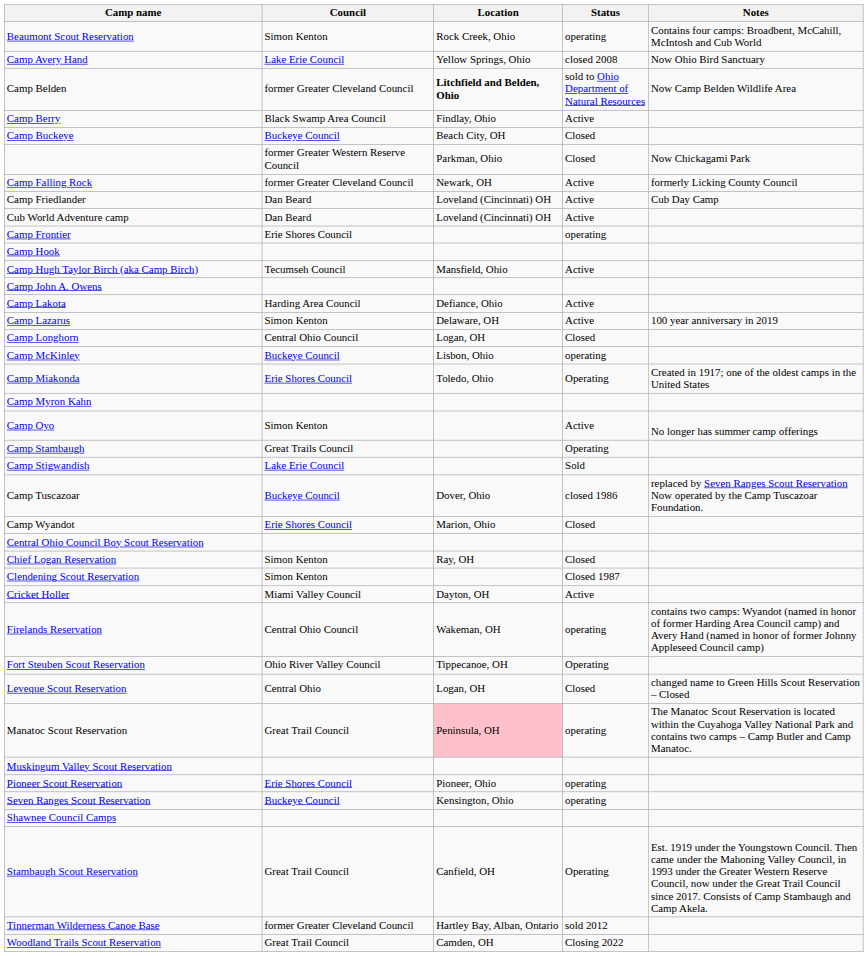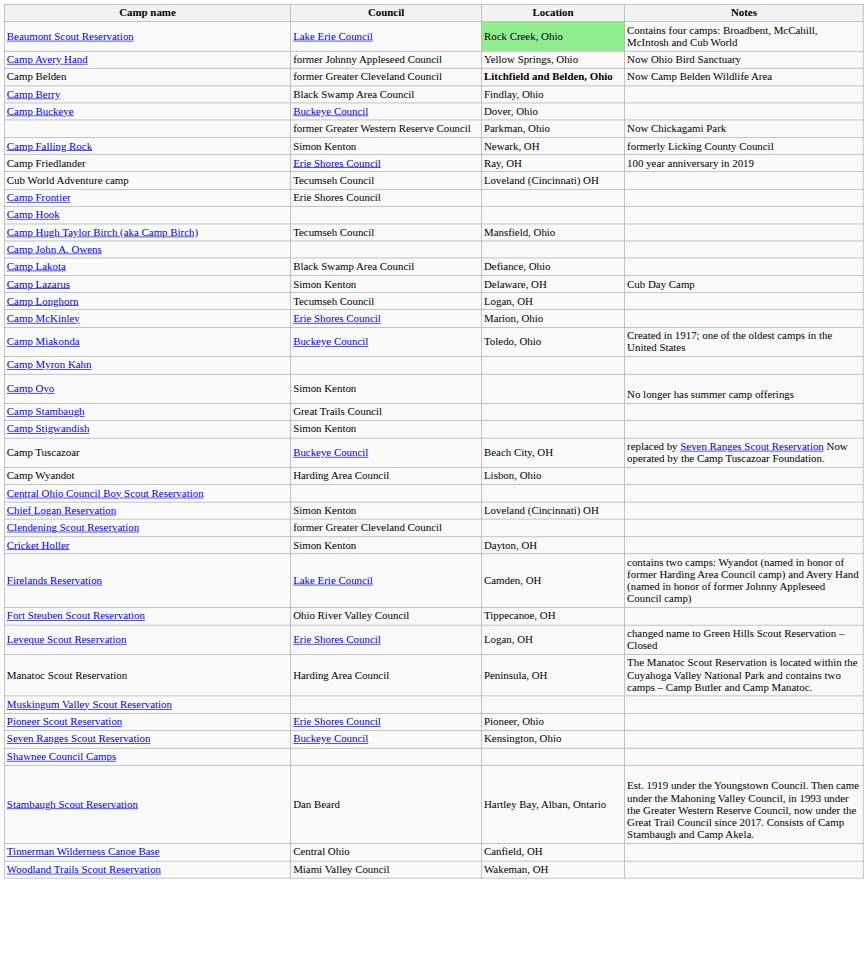- column: Status | operating | closed 2008 | sold to Ohio Department of Natural Resources | Active | Closed | Closed | Active | Active | Active | operating | Active | Active | Active | Closed | operating | Operating | Active | Operating | Sold | closed 1986 | Closed | Closed | Closed 1987 | Active | operating | Operating | Closed | operating | operating | operating | Operating | sold 2012 | Closing 2022
Beaumont Scout Reservation | Council: Simon Kenton -> Lake Erie Council
Beaumont Scout Reservation | Location: no background -> lightgreen background
Camp Avery Hand | Council: Lake Erie Council -> former Johnny Appleseed Council
Camp Buckeye | Location: Beach City, OH -> Dover, Ohio
Camp Falling Rock | Council: former Greater Cleveland Council -> Simon Kenton
Camp Friedlander | Council: Dan Beard -> Erie Shores Council
Camp Friedlander | Location: Loveland (Cincinnati) OH -> Ray, OH
Camp Friedlander | Notes: Cub Day Camp -> 100 year anniversary in 2019
Cub World Adventure camp | Council: Dan Beard -> Tecumseh Council
Camp Lakota | Council: Harding Area Council -> Black Swamp Area Council
Camp Lazarus | Notes: 100 year anniversary in 2019 -> Cub Day Camp
Camp Longhorn | Council: Central Ohio Council -> Tecumseh Council
Camp McKinley | Council: Buckeye Council -> Erie Shores Council
Camp McKinley | Location: Lisbon, Ohio -> Marion, Ohio
Camp Miakonda | Council: Erie Shores Council -> Buckeye Council
Camp Stigwandish | Council: Lake Erie Council -> Simon Kenton
Camp Tuscazoar | Location: Dover, Ohio -> Beach City, OH
Camp Wyandot | Council: Erie Shores Council -> Harding Area Council
Camp Wyandot | Location: Marion, Ohio -> Lisbon, Ohio
Chief Logan Reservation | Location: Ray, OH -> Loveland (Cincinnati) OH
Clendening Scout Reservation | Council: Simon Kenton -> former Greater Cleveland Council
Cricket Holler | Council: Miami Valley Council -> Simon Kenton
Firelands Reservation | Council: Central Ohio Council -> Lake Erie Council
Firelands Reservation | Location: Wakeman, OH -> Camden, OH
Leveque Scout Reservation | Council: Central Ohio -> Erie Shores Council
Manatoc Scout Reservation | Council: Great Trail Council -> Harding Area Council
Manatoc Scout Reservation | Location: pink background -> no background
Stambaugh Scout Reservation | Council: Great Trail Council -> Dan Beard
Stambaugh Scout Reservation | Location: Canfield, OH -> Hartley Bay, Alban, Ontario
Tinnerman Wilderness Canoe Base | Council: former Greater Cleveland Council -> Central Ohio
Tinnerman Wilderness Canoe Base | Location: Hartley Bay, Alban, Ontario -> Canfield, OH
Woodland Trails Scout Reservation | Council: Great Trail Council -> Miami Valley Council
Woodland Trails Scout Reservation | Location: Camden, OH -> Wakeman, OH
